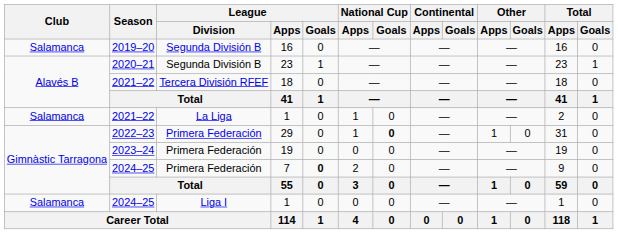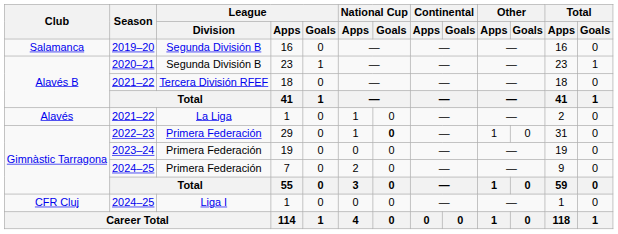2021–22 / 1 | Club: Salamanca -> Alavés
7 | League / Goals: bold -> normal
2024–25 / 1 | Club: Salamanca -> CFR Cluj
